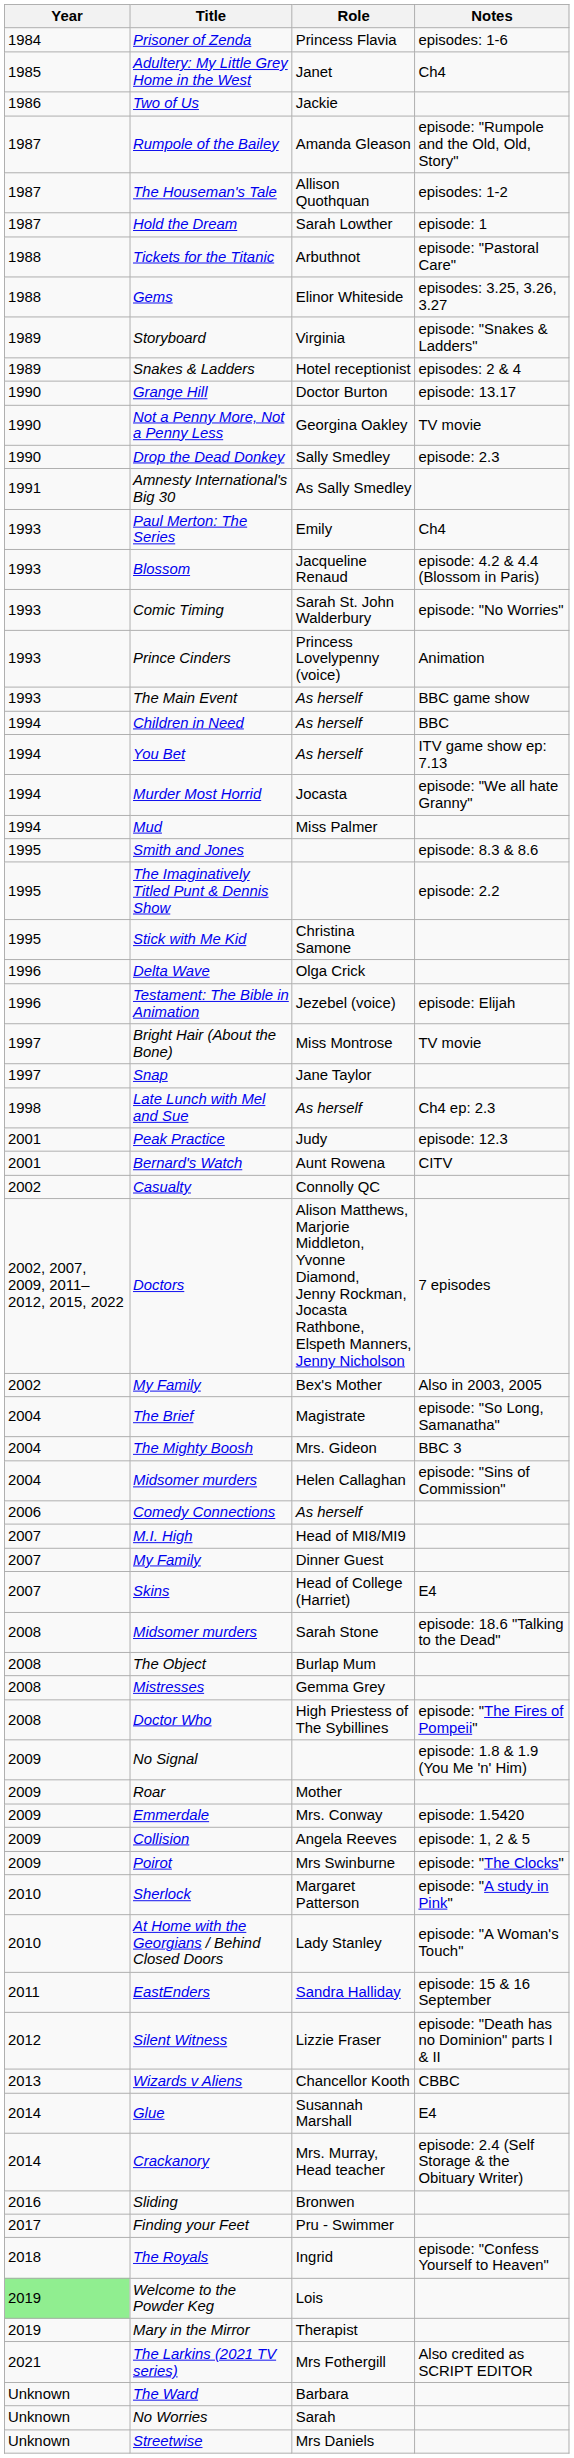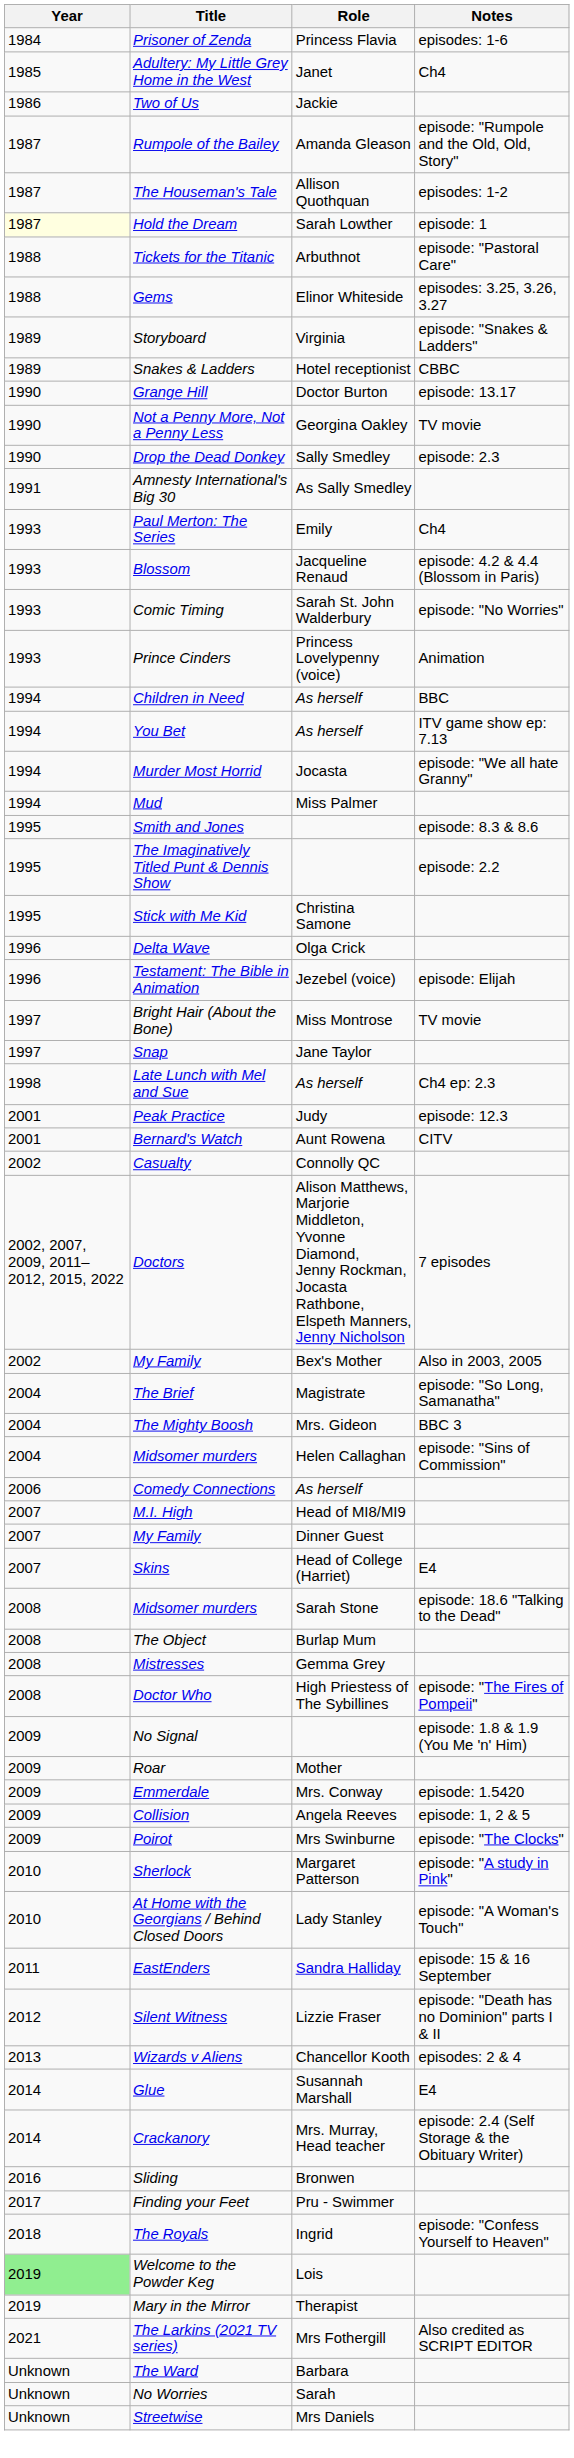Hold the Dream | Year: no background -> lightyellow background
Snakes & Ladders | Notes: episodes: 2 & 4 -> CBBC
- row: 1993 | The Main Event | As herself | BBC game show
Wizards v Aliens | Notes: CBBC -> episodes: 2 & 4
